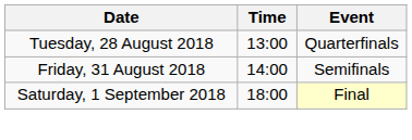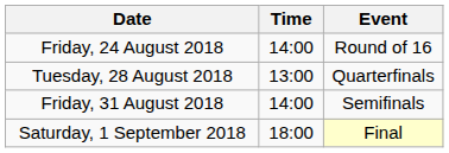+ row: Friday, 24 August 2018 | 14:00 | Round of 16
